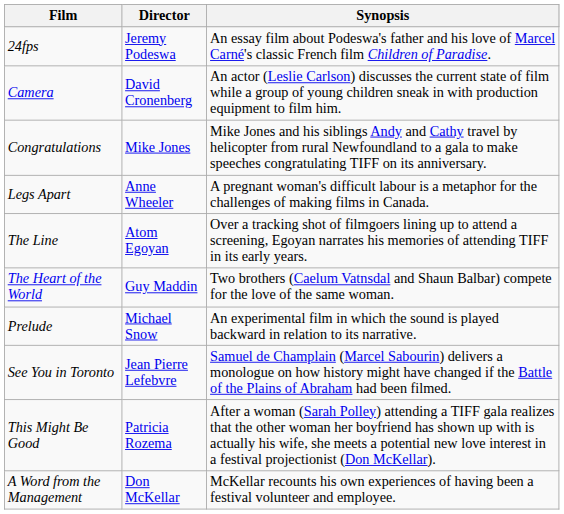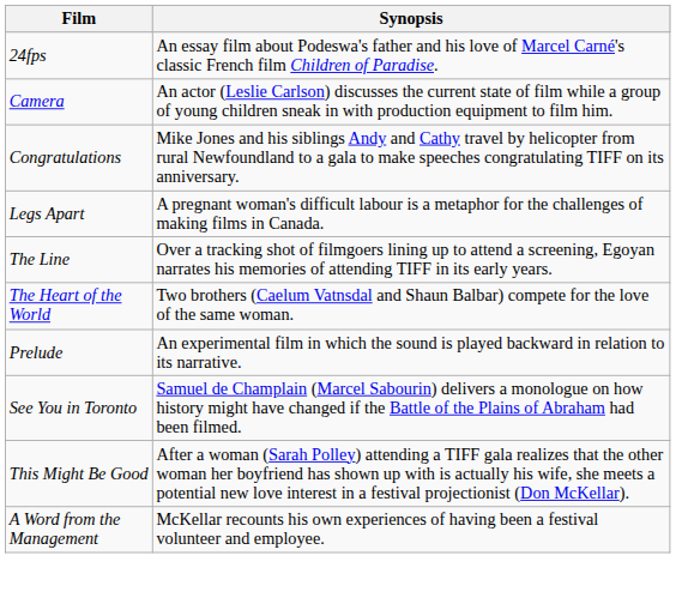- column: Director | Jeremy Podeswa | David Cronenberg | Mike Jones | Anne Wheeler | Atom Egoyan | Guy Maddin | Michael Snow | Jean Pierre Lefebvre | Patricia Rozema | Don McKellar
